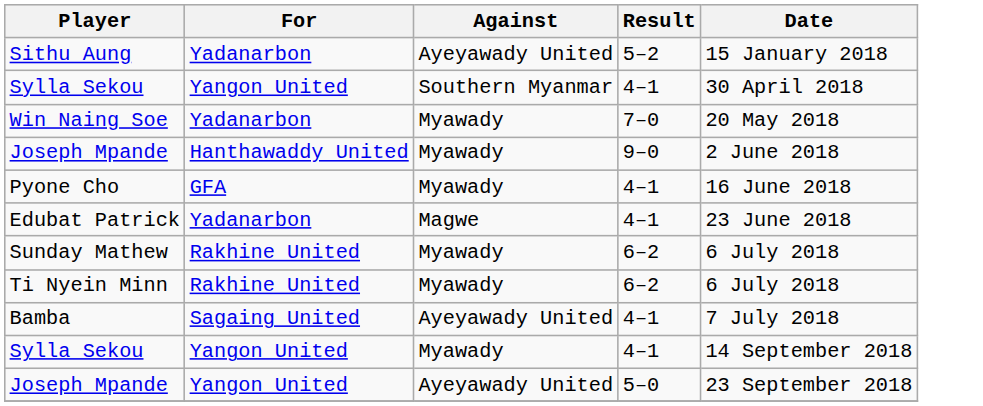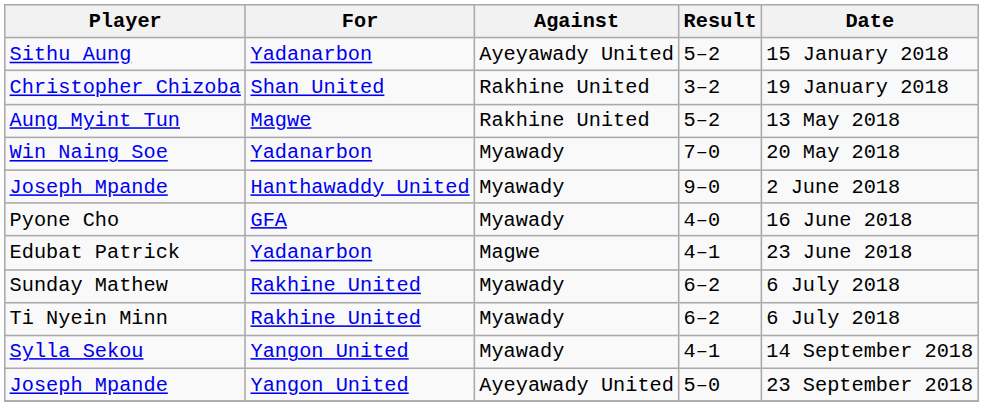+ row: Christopher Chizoba | Shan United | Rakhine United | 3–2 | 19 January 2018
- row: Sylla Sekou | Yangon United | Southern Myanmar | 4–1 | 30 April 2018
+ row: Aung Myint Tun | Magwe | Rakhine United | 5–2 | 13 May 2018
Pyone Cho | Result: 4–1 -> 4–0
- row: Bamba | Sagaing United | Ayeyawady United | 4–1 | 7 July 2018
